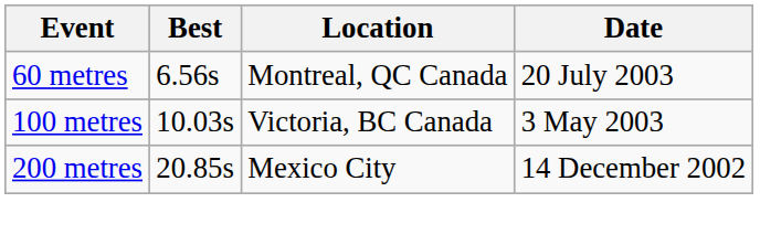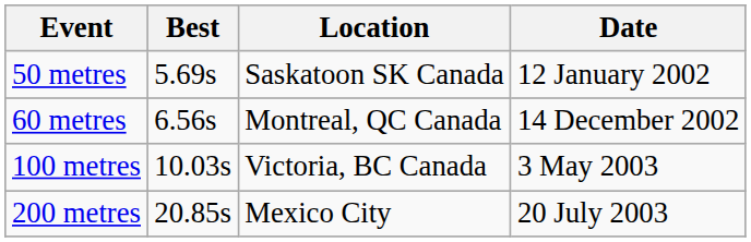+ row: 50 metres | 5.69s | Saskatoon SK Canada | 12 January 2002
60 metres | Date: 20 July 2003 -> 14 December 2002
200 metres | Date: 14 December 2002 -> 20 July 2003
